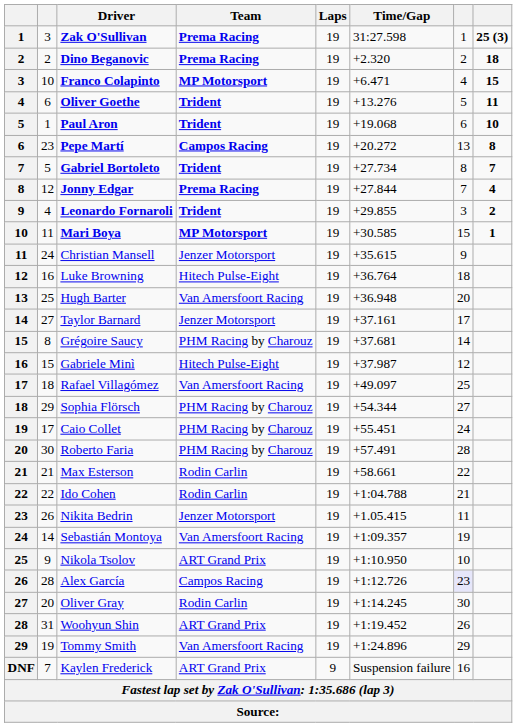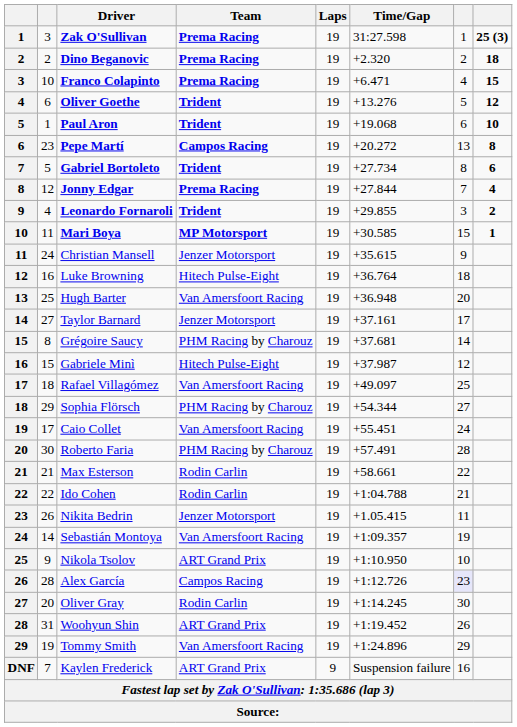Franco Colapinto | Team: MP Motorsport -> Prema Racing
Oliver Goethe | column 8: 11 -> 12
Gabriel Bortoleto | column 8: 7 -> 6
Caio Collet | Team: PHM Racing by Charouz -> Van Amersfoort Racing
